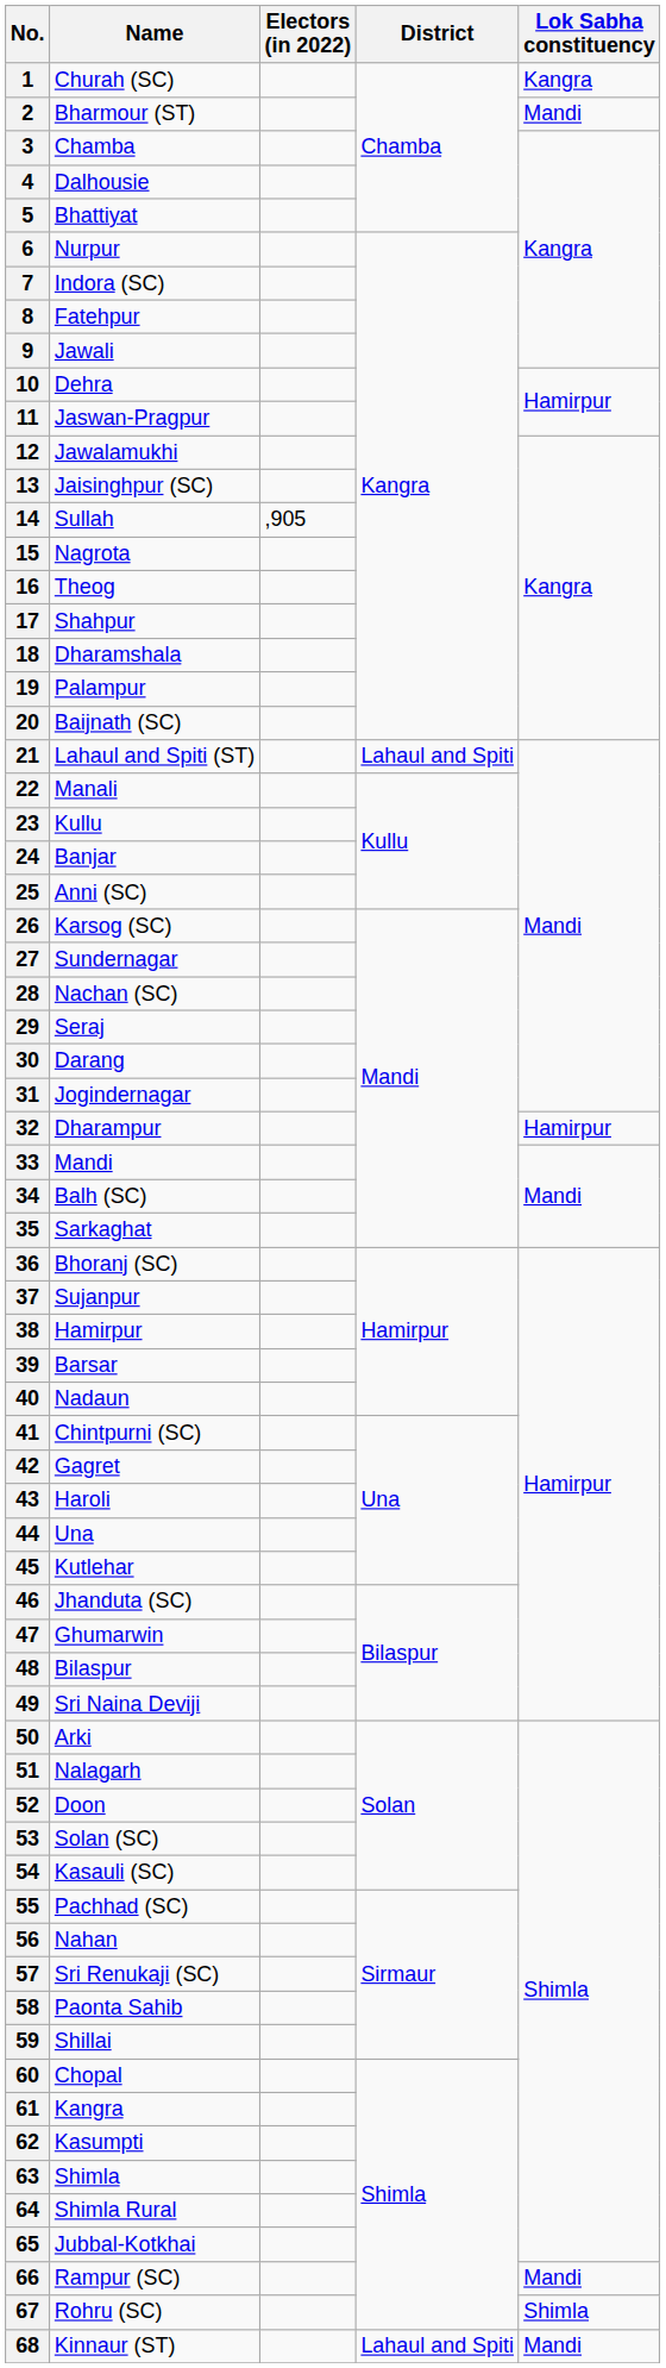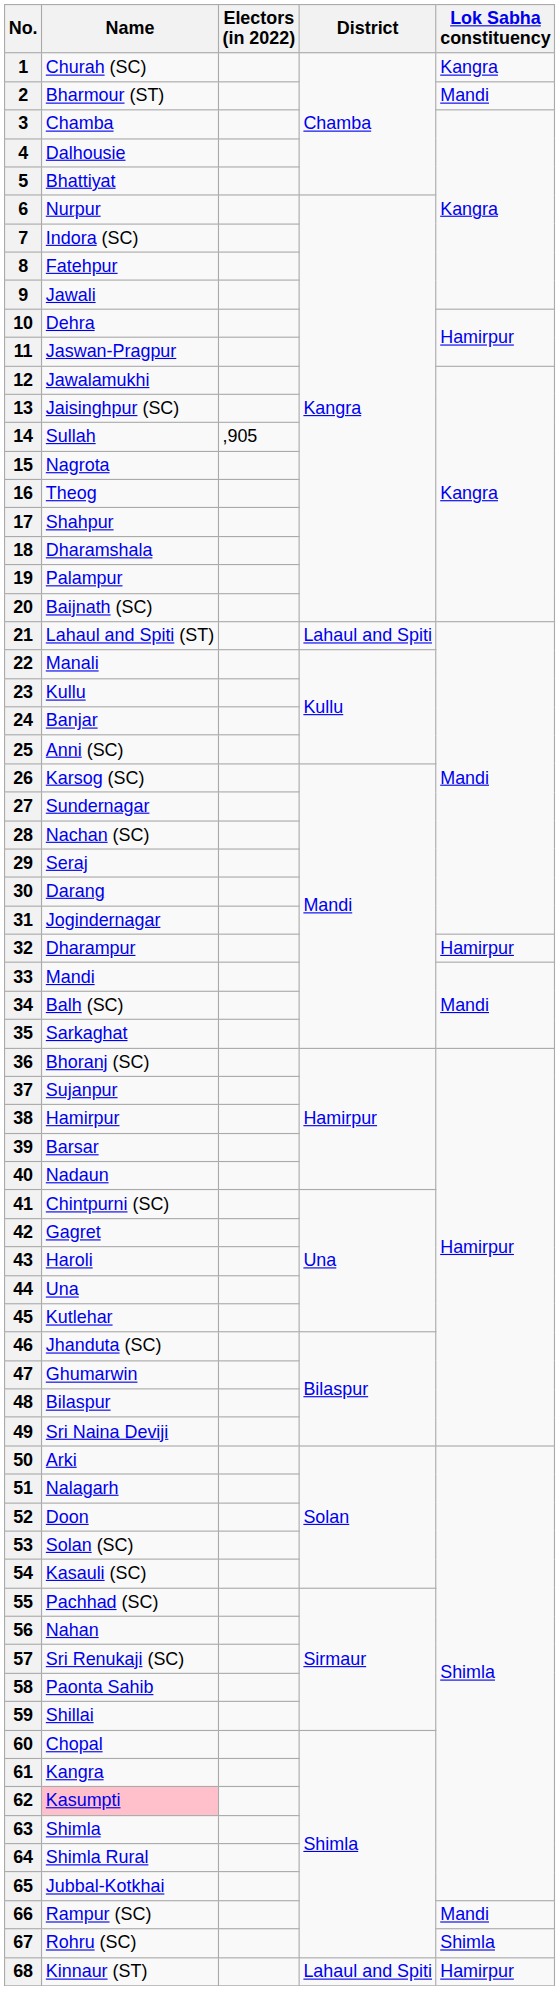62 | Name: no background -> pink background
68 | Lok Sabha constituency: Mandi -> Hamirpur
